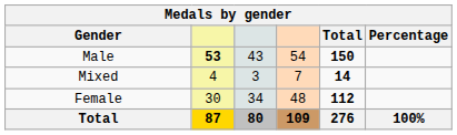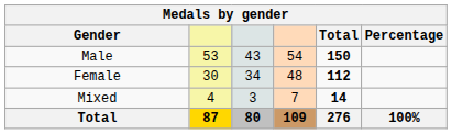Male | column 2: bold -> normal
rows swapped: Female <-> Mixed
